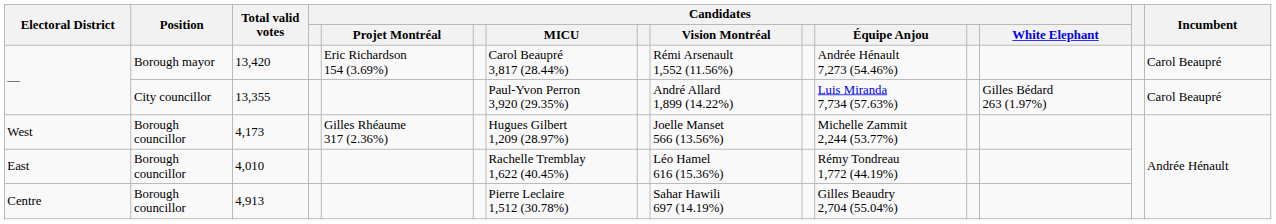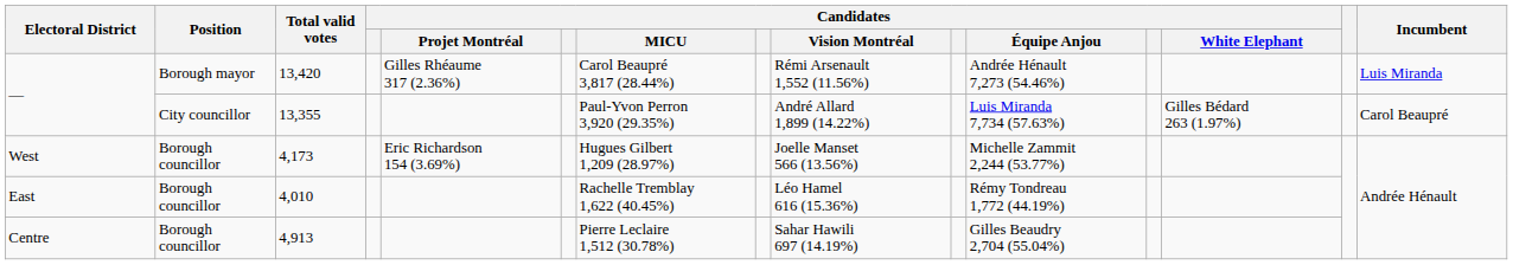13,420 | Candidates / Projet Montréal: Eric Richardson 154 (3.69%) -> Gilles Rhéaume 317 (2.36%)
13,420 | Incumbent: Carol Beaupré -> Luis Miranda
4,173 | Candidates / Projet Montréal: Gilles Rhéaume 317 (2.36%) -> Eric Richardson 154 (3.69%)
